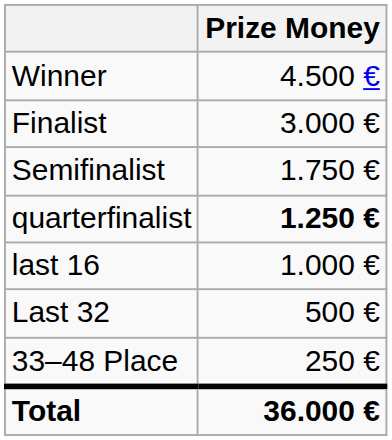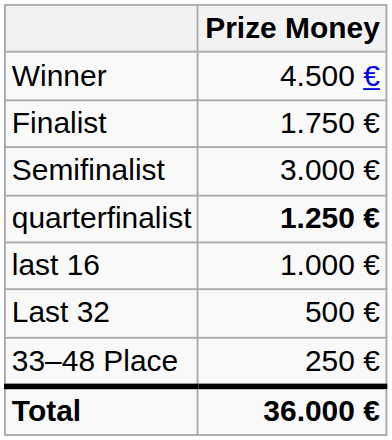Finalist | Prize Money: 3.000 € -> 1.750 €
Semifinalist | Prize Money: 1.750 € -> 3.000 €
